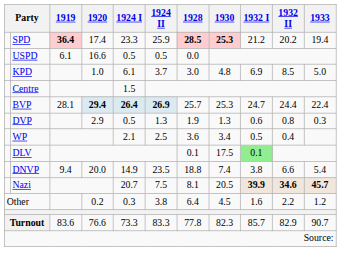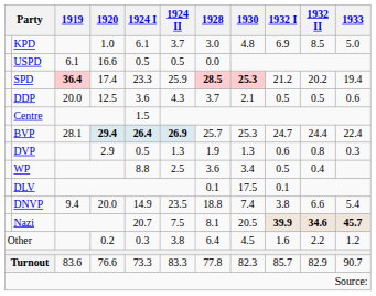rows swapped: KPD <-> SPD
+ row: DDP | 20.0 | 12.5 | 3.6 | 4.3 | 3.7 | 2.1 | 0.5 | 0.5 | 0.6
WP | 1924 I: 2.1 -> 8.8
DLV | 1932 I: lightgreen background -> no background
